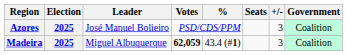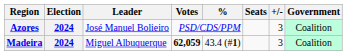Azores | Election: 2025 -> 2024
Madeira | Election: 2025 -> 2024
